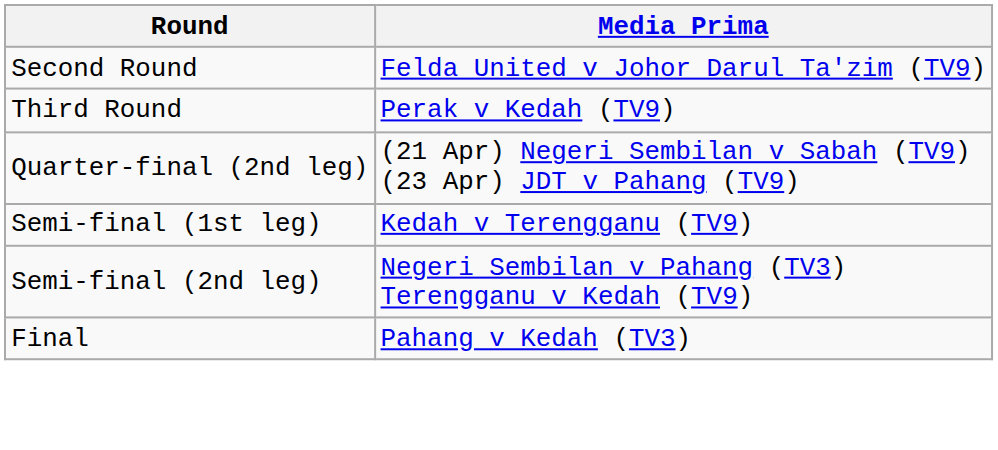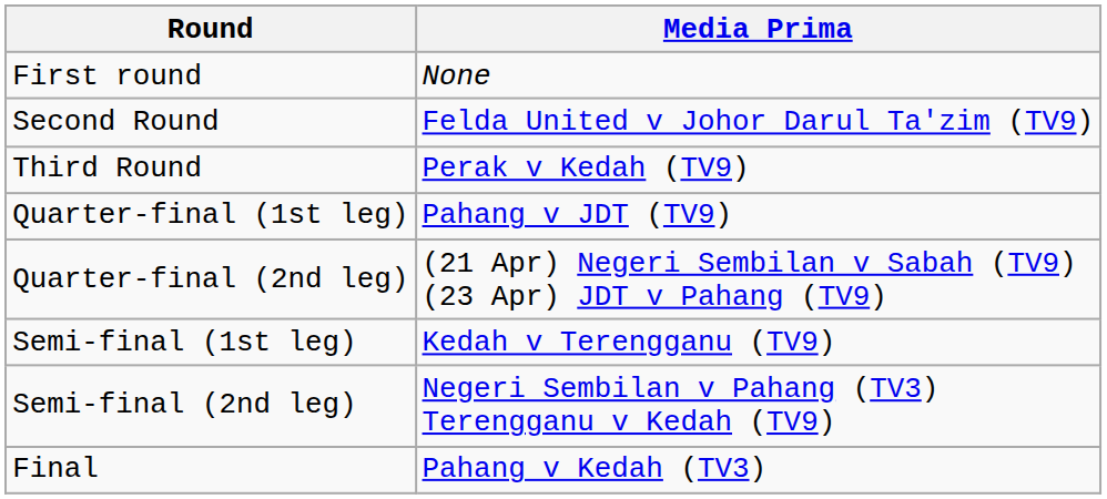+ row: First round | None
+ row: Quarter-final (1st leg) | Pahang v JDT (TV9)
